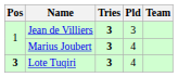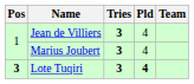Jean de Villiers | Pld: 3 -> 4
Lote Tuqiri | Pld: normal -> bold
